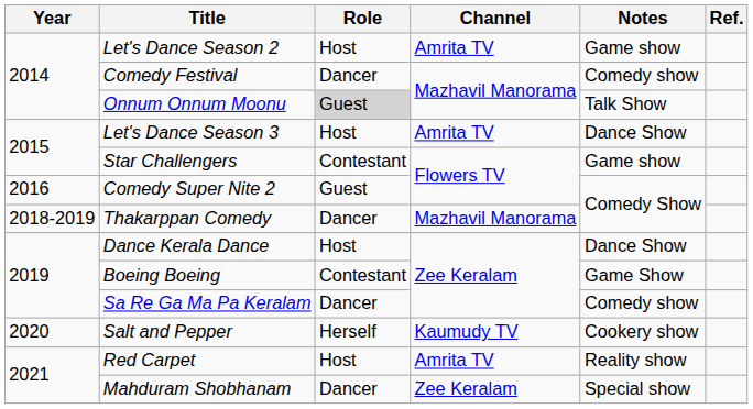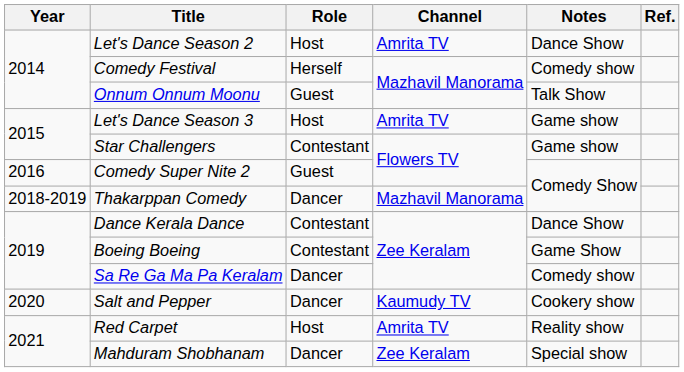Let's Dance Season 2 | Notes: Game show -> Dance Show
Comedy Festival | Role: Dancer -> Herself
Onnum Onnum Moonu | Role: lightgrey background -> no background
Let's Dance Season 3 | Notes: Dance Show -> Game show
Dance Kerala Dance | Role: Host -> Contestant
Salt and Pepper | Role: Herself -> Dancer
